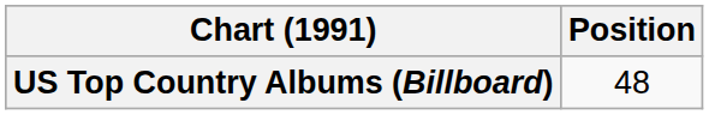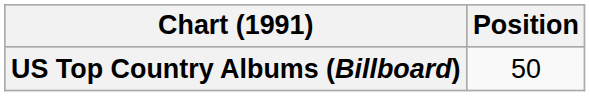US Top Country Albums (Billboard) | Position: 48 -> 50
